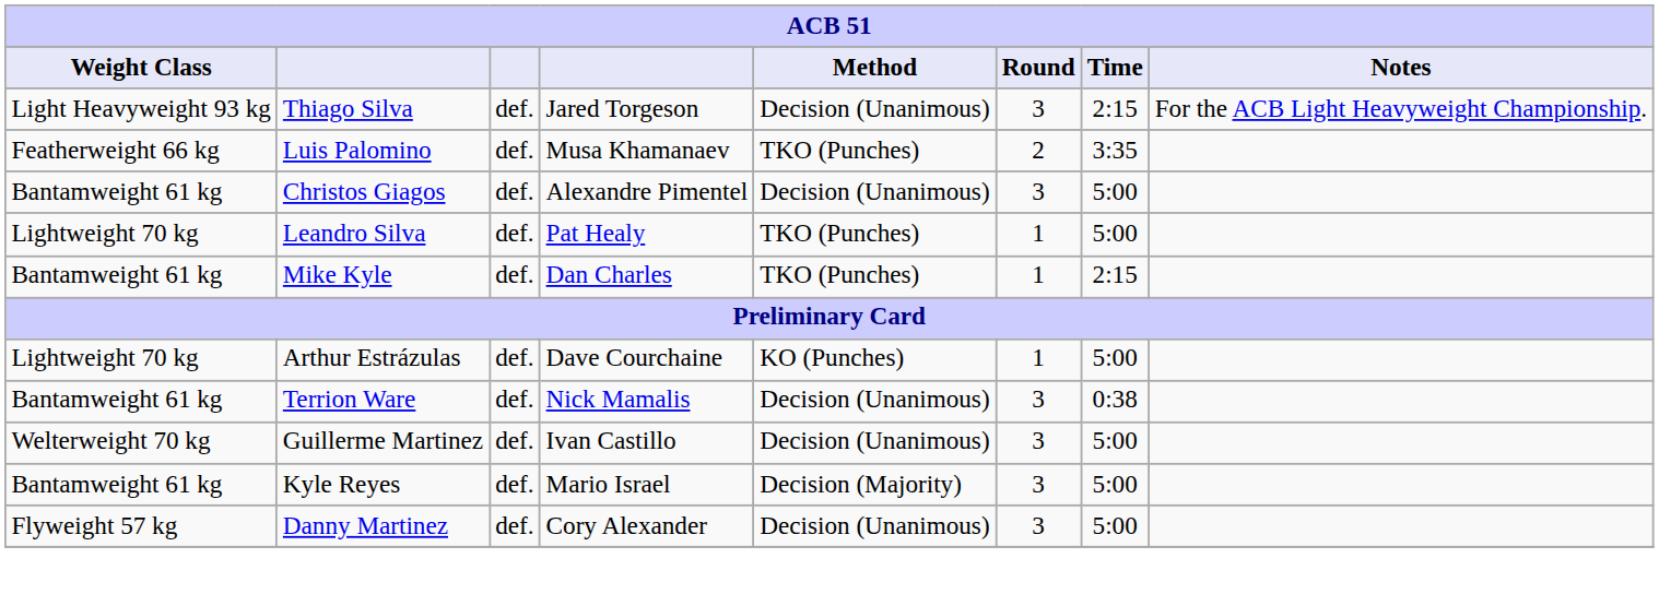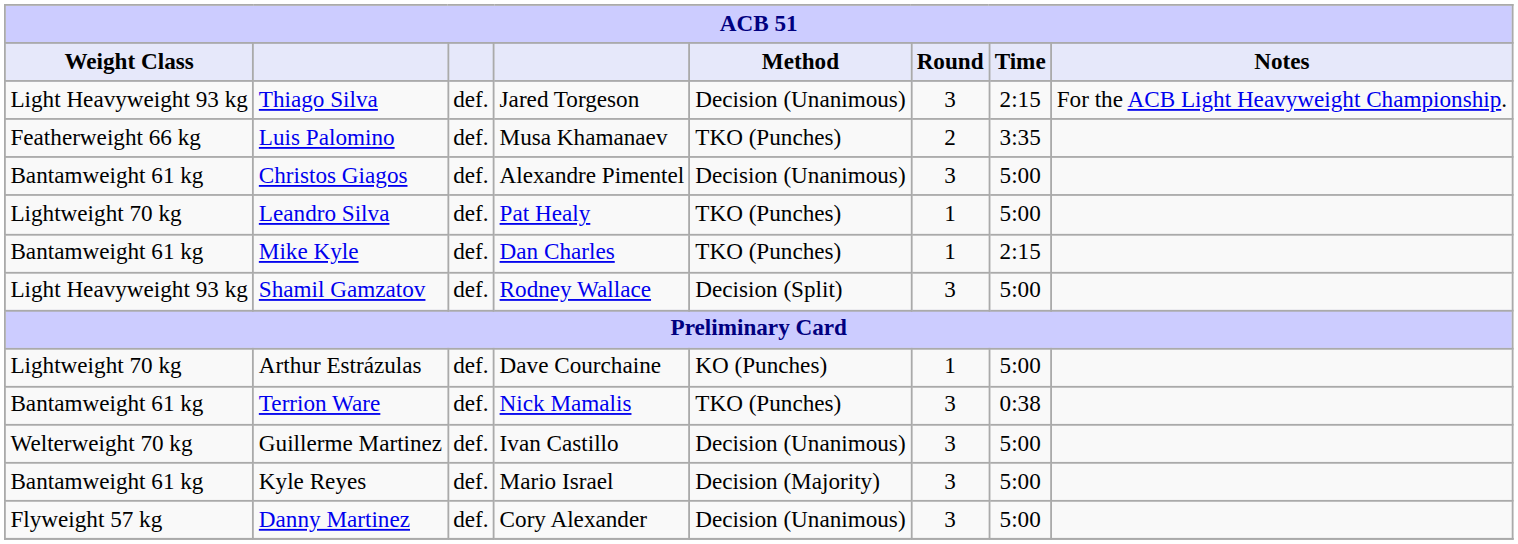+ row: Light Heavyweight 93 kg | Shamil Gamzatov | def. | Rodney Wallace | Decision (Split) | 3 | 5:00
Terrion Ware | Method: Decision (Unanimous) -> TKO (Punches)
